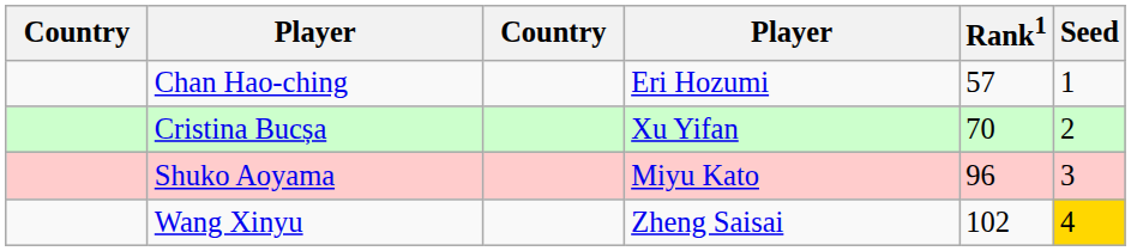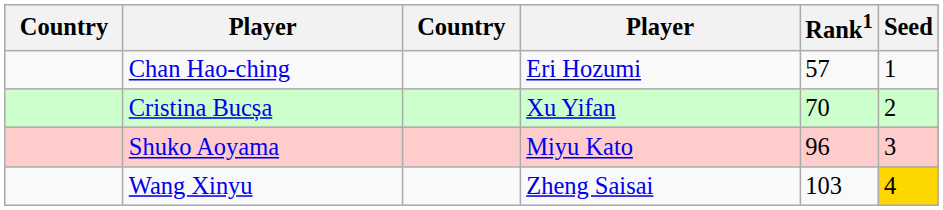Wang Xinyu | Rank1: 102 -> 103
